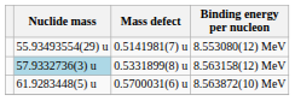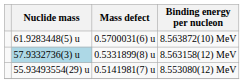rows swapped: 8.563872(10) MeV <-> 8.553080(12) MeV
